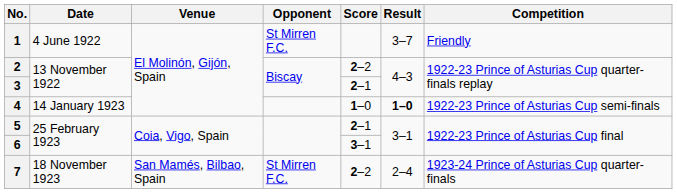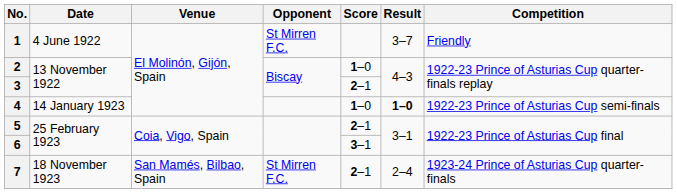2 | Score: 2–2 -> 1–0
7 | Score: 2–2 -> 2–1
